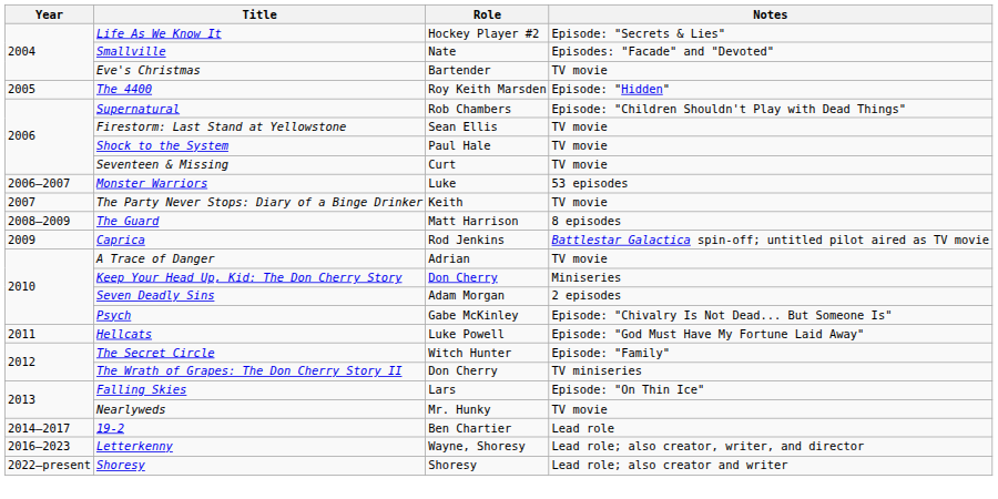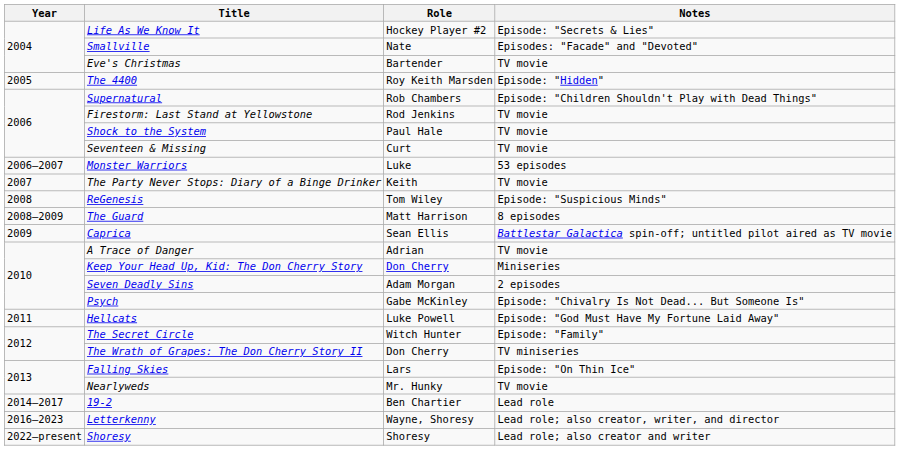Firestorm: Last Stand at Yellowstone | Role: Sean Ellis -> Rod Jenkins
+ row: 2008 | ReGenesis | Tom Wiley | Episode: "Suspicious Minds"
Caprica | Role: Rod Jenkins -> Sean Ellis
